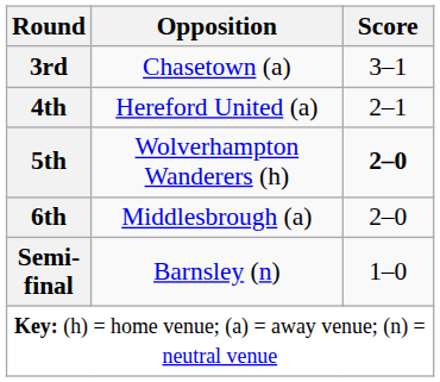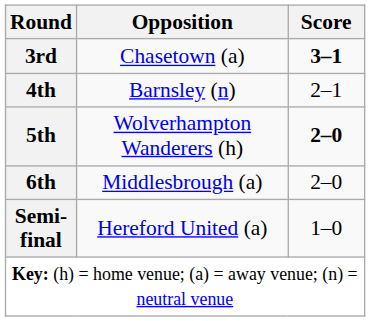3rd | Score: normal -> bold
4th | Opposition: Hereford United (a) -> Barnsley (n)
Semi-final | Opposition: Barnsley (n) -> Hereford United (a)
